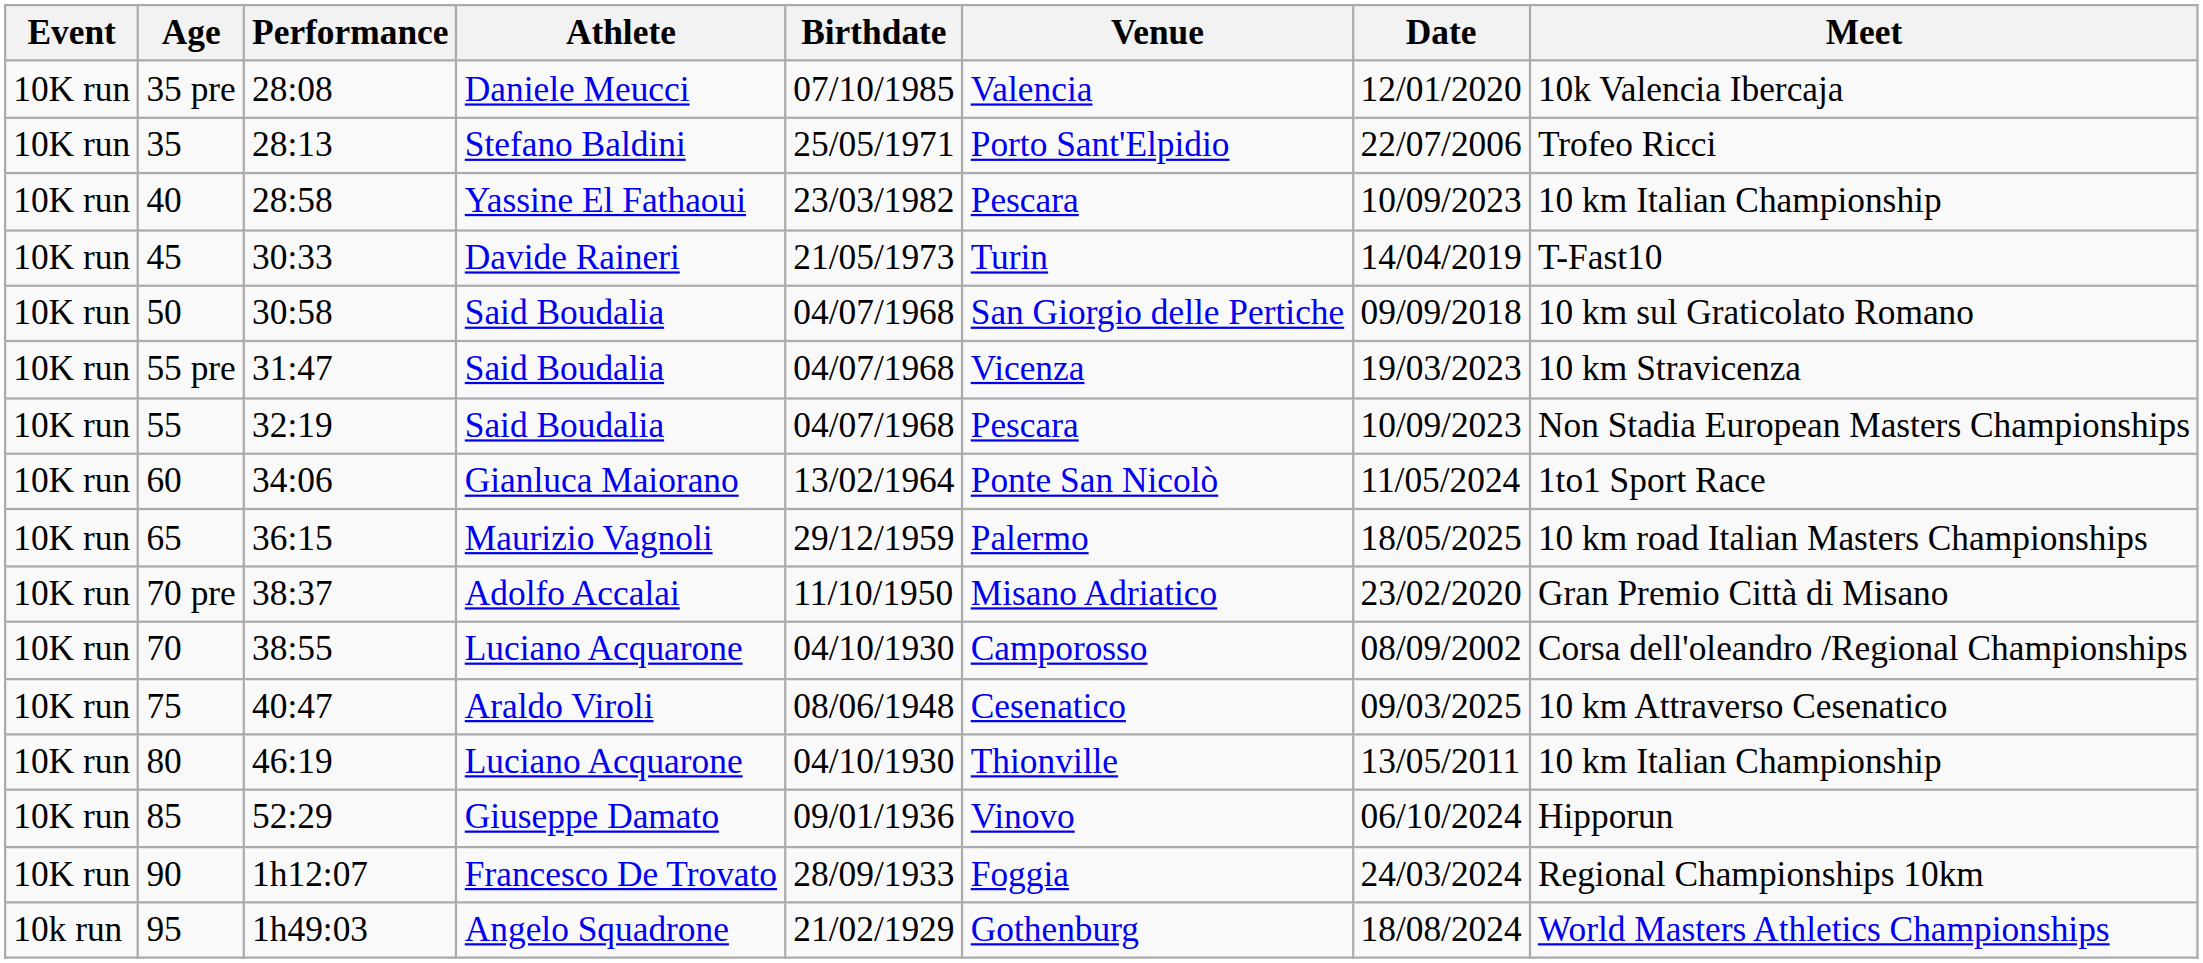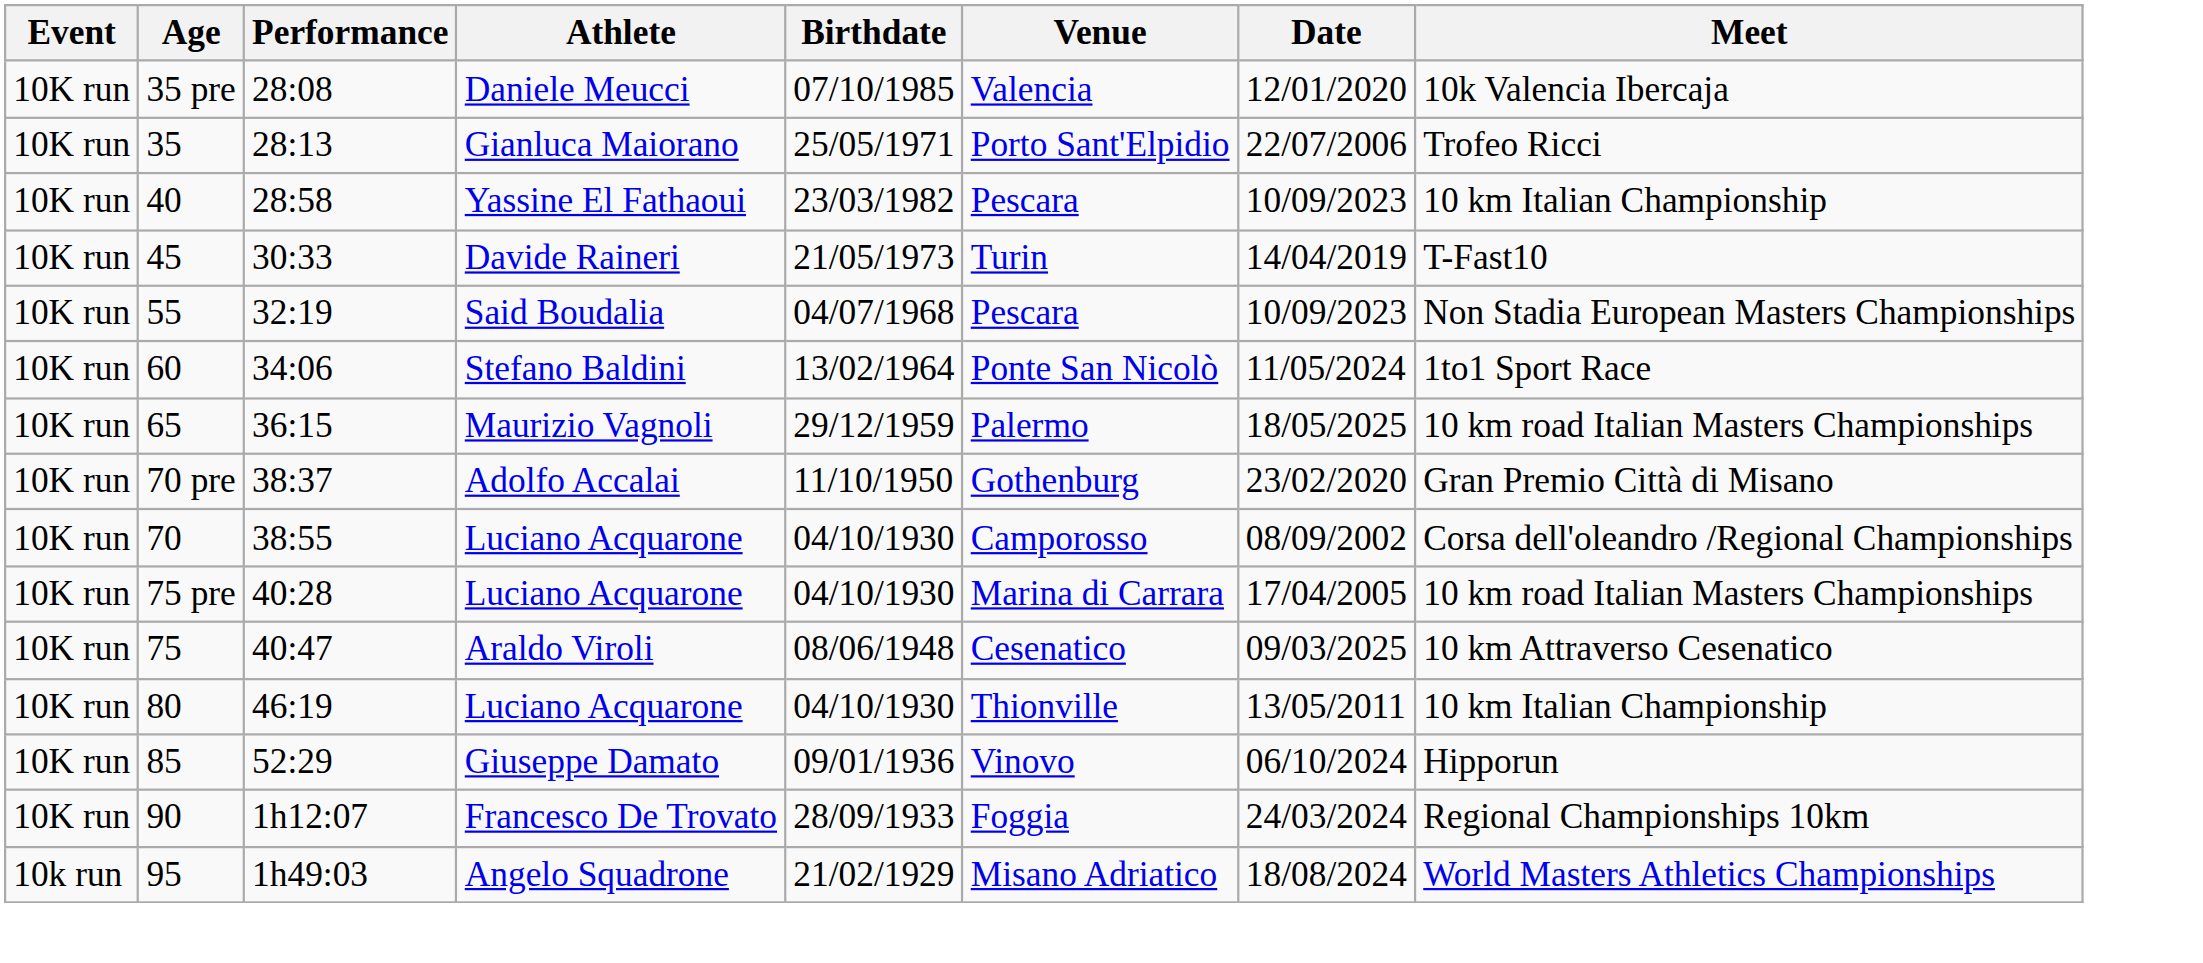35 | Athlete: Stefano Baldini -> Gianluca Maiorano
- row: 10K run | 50 | 30:58 | Said Boudalia | 04/07/1968 | San Giorgio delle Pertiche | 09/09/2018 | 10 km sul Graticolato Romano
- row: 10K run | 55 pre | 31:47 | Said Boudalia | 04/07/1968 | Vicenza | 19/03/2023 | 10 km Stravicenza
60 | Athlete: Gianluca Maiorano -> Stefano Baldini
70 pre | Venue: Misano Adriatico -> Gothenburg
+ row: 10K run | 75 pre | 40:28 | Luciano Acquarone | 04/10/1930 | Marina di Carrara | 17/04/2005 | 10 km road Italian Masters Championships
95 | Venue: Gothenburg -> Misano Adriatico
